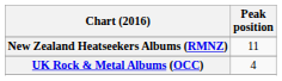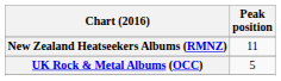UK Rock & Metal Albums (OCC) | Peak position: 4 -> 5
